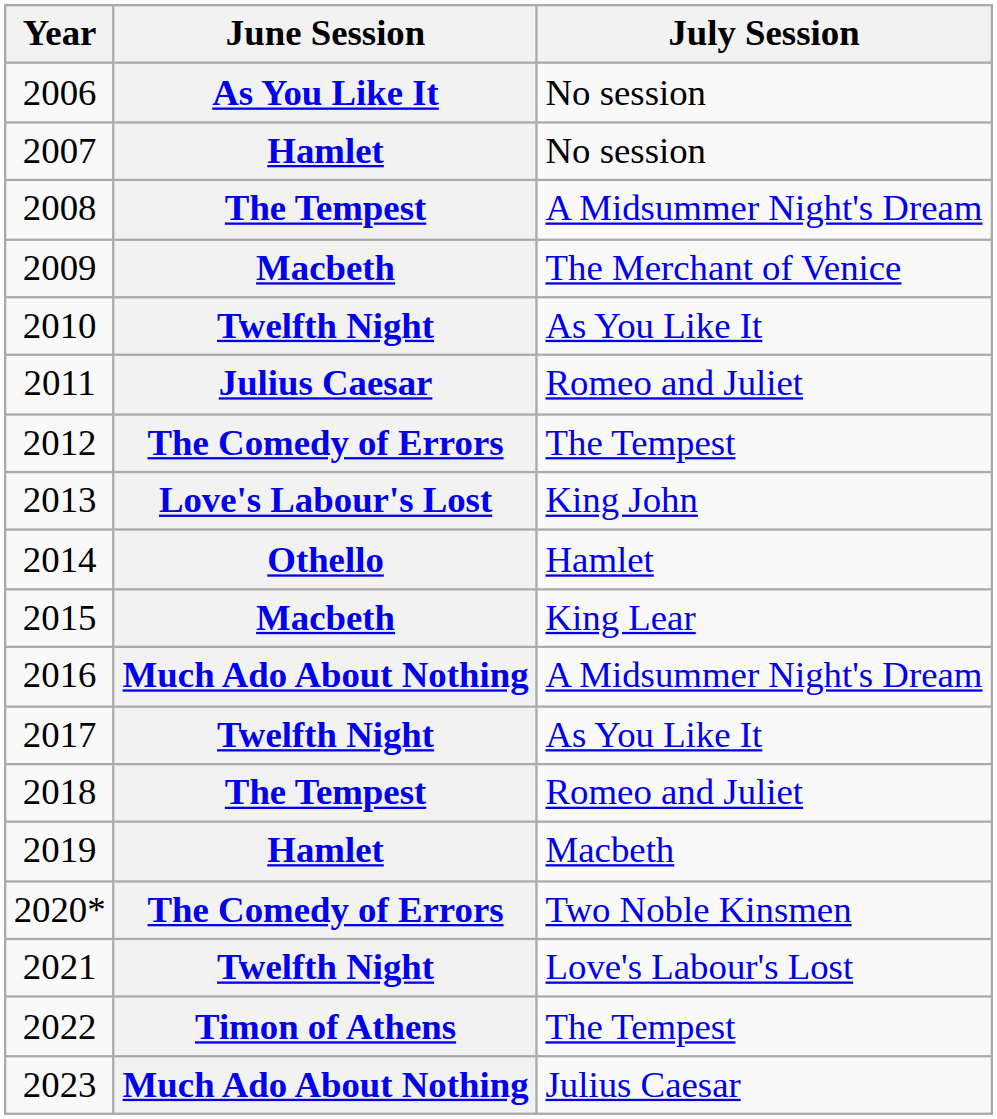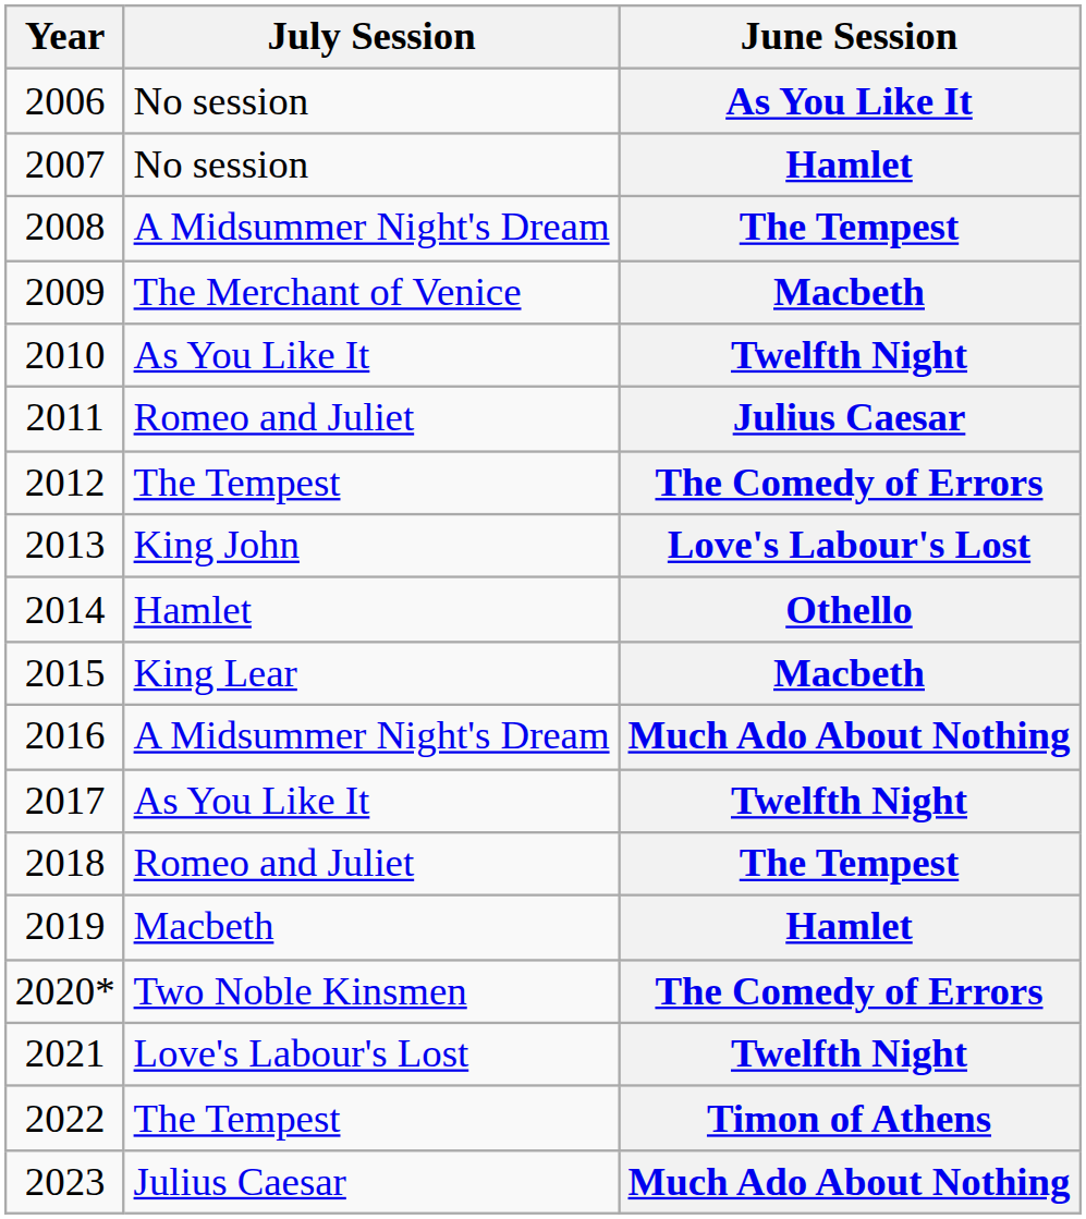columns swapped: June Session <-> July Session
